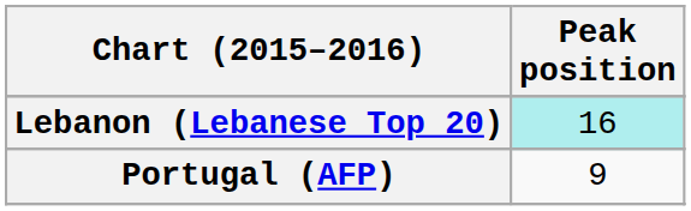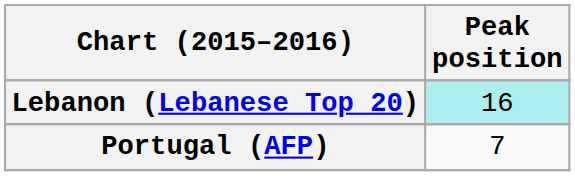Portugal (AFP) | Peak position: 9 -> 7
